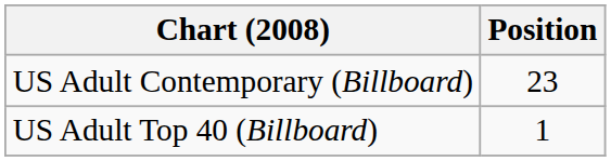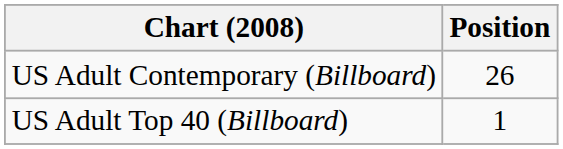US Adult Contemporary (Billboard) | Position: 23 -> 26
